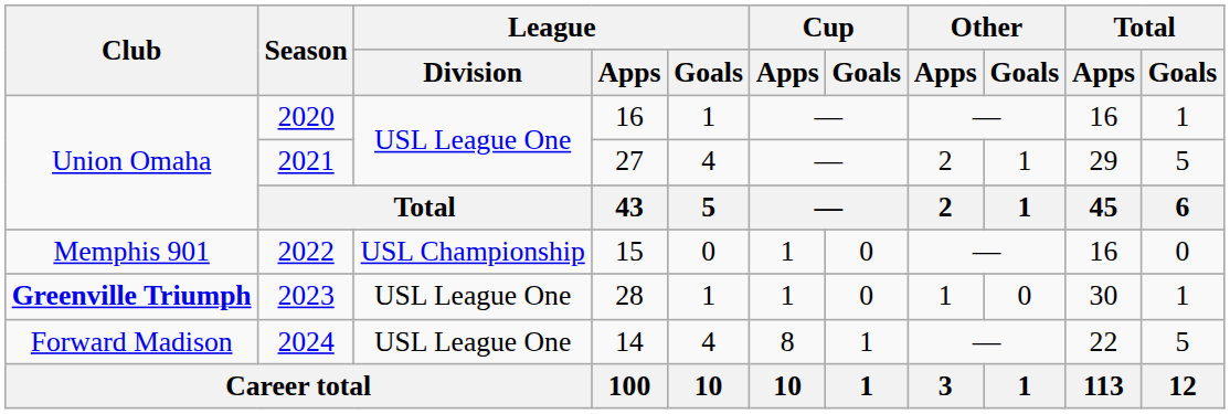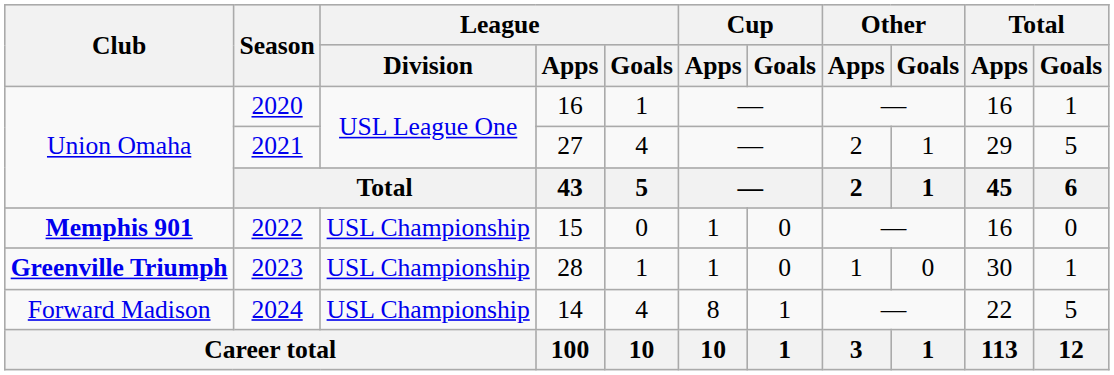2022 | Club: normal -> bold
2023 | League / Division: USL League One -> USL Championship
2024 | League / Division: USL League One -> USL Championship
